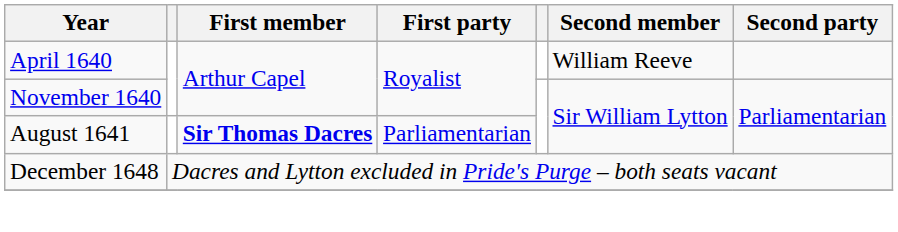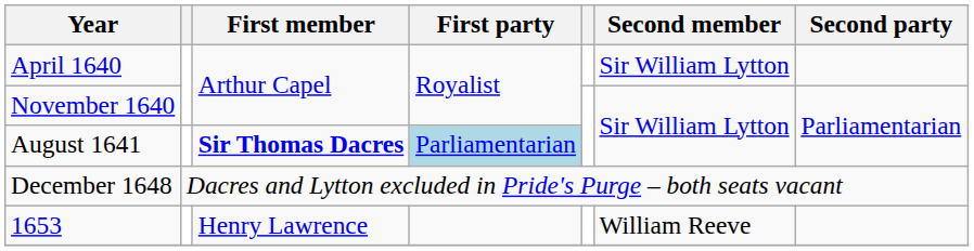April 1640 | Second member: William Reeve -> Sir William Lytton
August 1641 | First party: no background -> lightblue background
+ row: 1653 | Henry Lawrence | William Reeve
